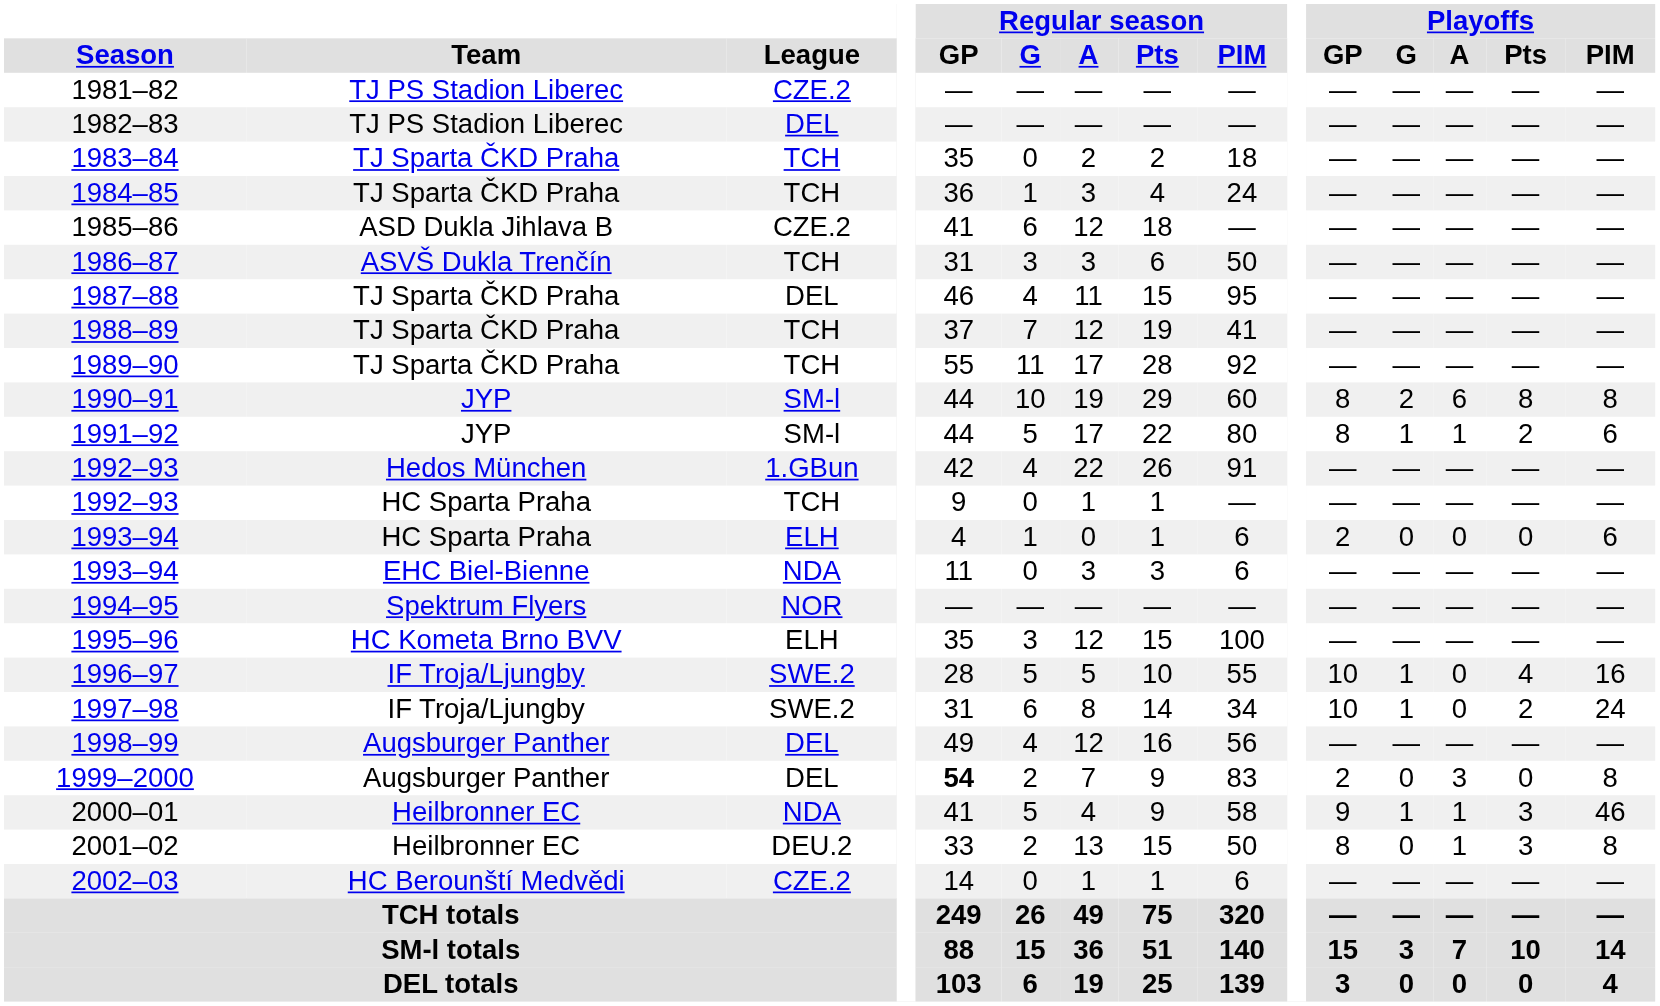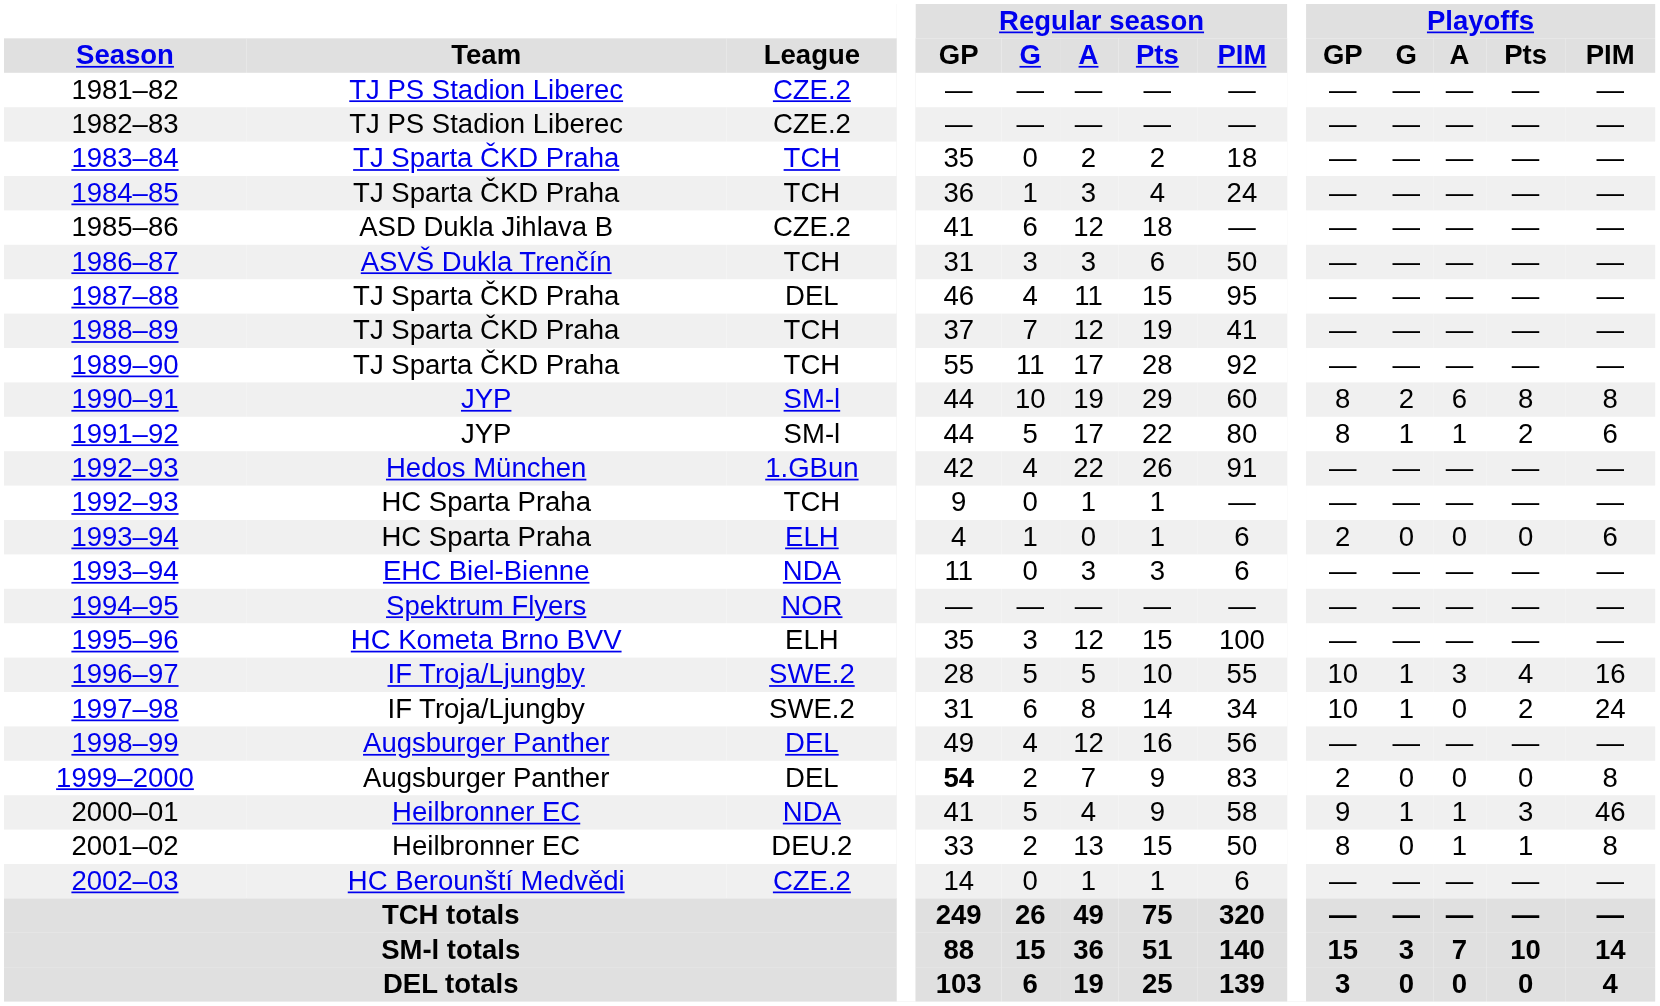1982–83 | League: DEL -> CZE.2
1996–97 | Playoffs / A: 0 -> 3
1999–2000 | Playoffs / A: 3 -> 0
2001–02 | Playoffs / Pts: 3 -> 1
